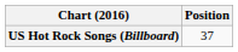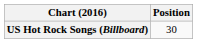US Hot Rock Songs (Billboard) | Position: 37 -> 30
